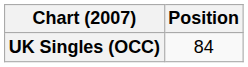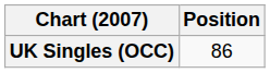UK Singles (OCC) | Position: 84 -> 86
